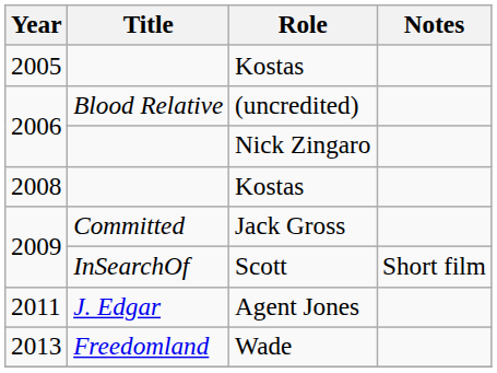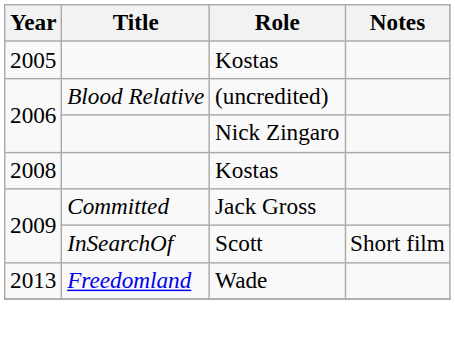- row: 2011 | J. Edgar | Agent Jones
